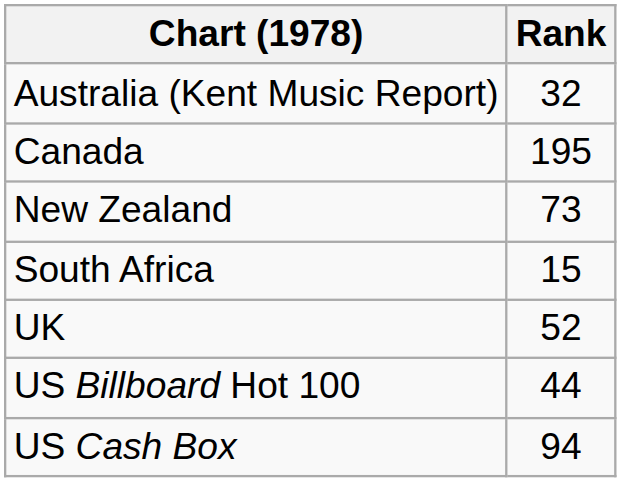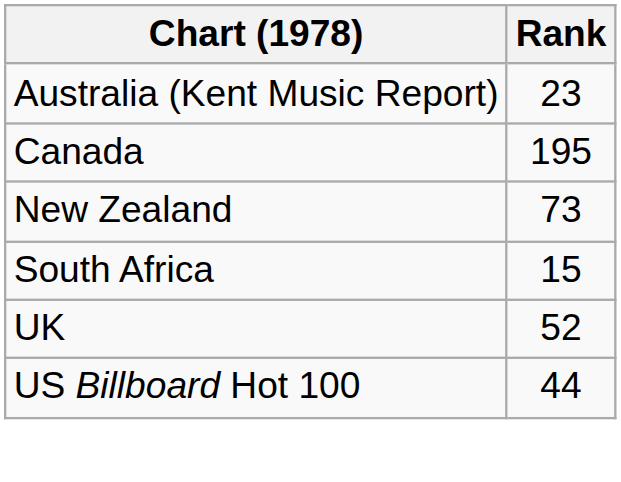Australia (Kent Music Report) | Rank: 32 -> 23
- row: US Cash Box | 94
